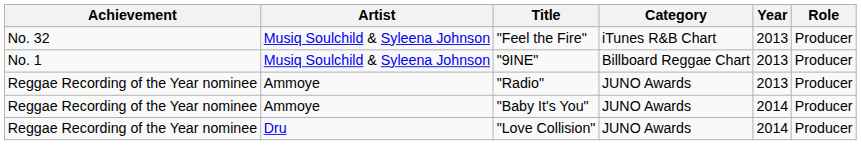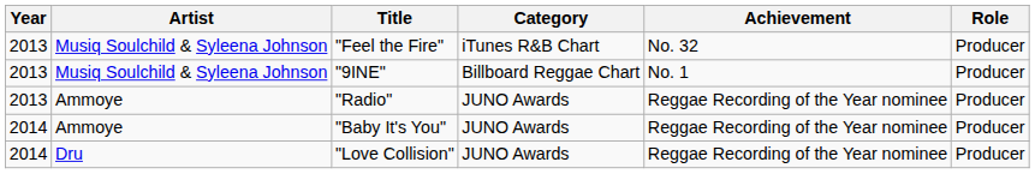columns swapped: Year <-> Achievement
